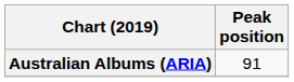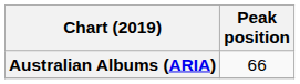Australian Albums (ARIA) | Peak position: 91 -> 66
